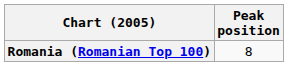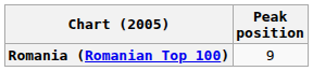Romania (Romanian Top 100) | Peak position: 8 -> 9
